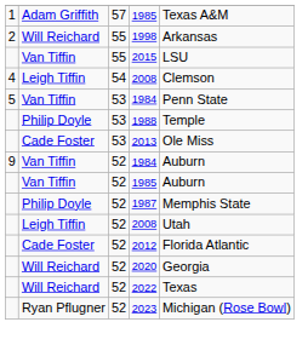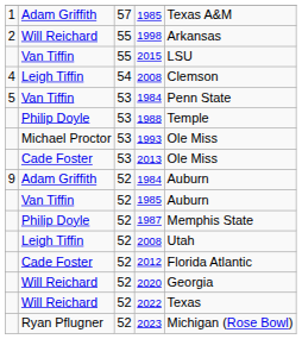+ row: Michael Proctor | 53 | 1993 | Ole Miss
9 / 1984 | column 2: Van Tiffin -> Adam Griffith
